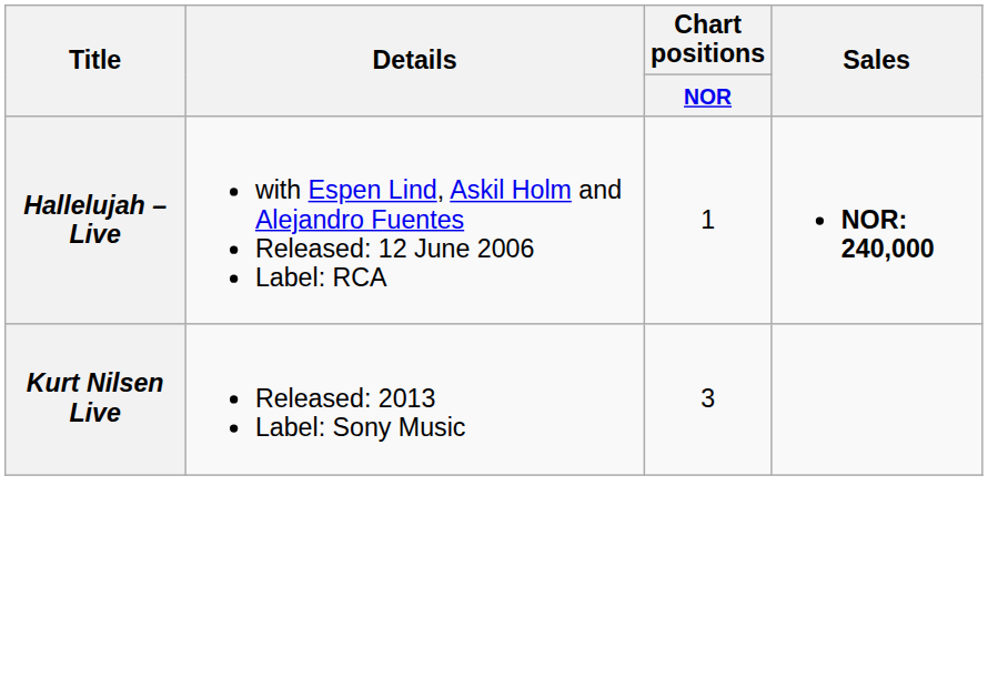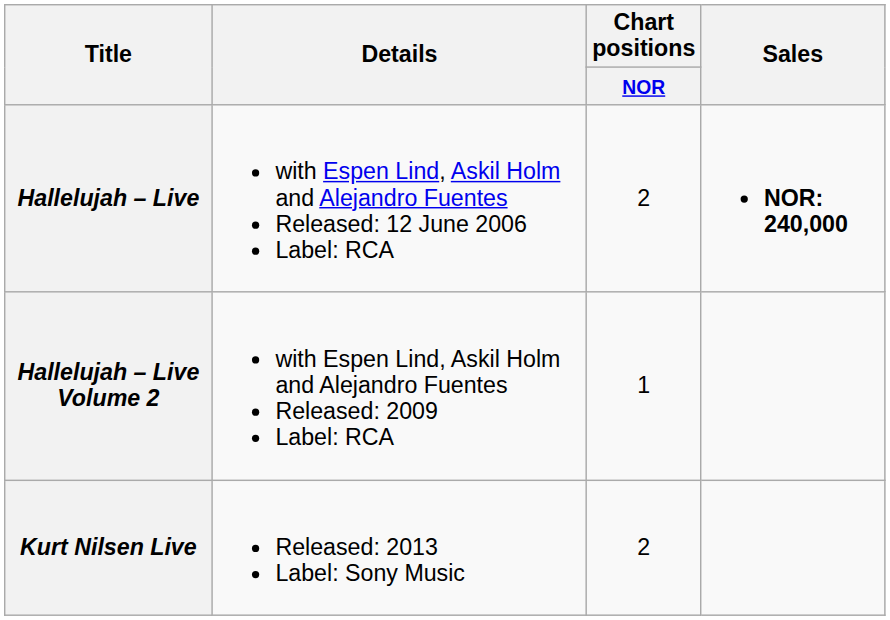Hallelujah – Live | Chart positions / NOR: 1 -> 2
+ row: Hallelujah – Live Volume 2 | with Espen Lind, Askil Holm and Alejandro Fuentes Released: 2009 Label: RCA | 1
Kurt Nilsen Live | Chart positions / NOR: 3 -> 2
